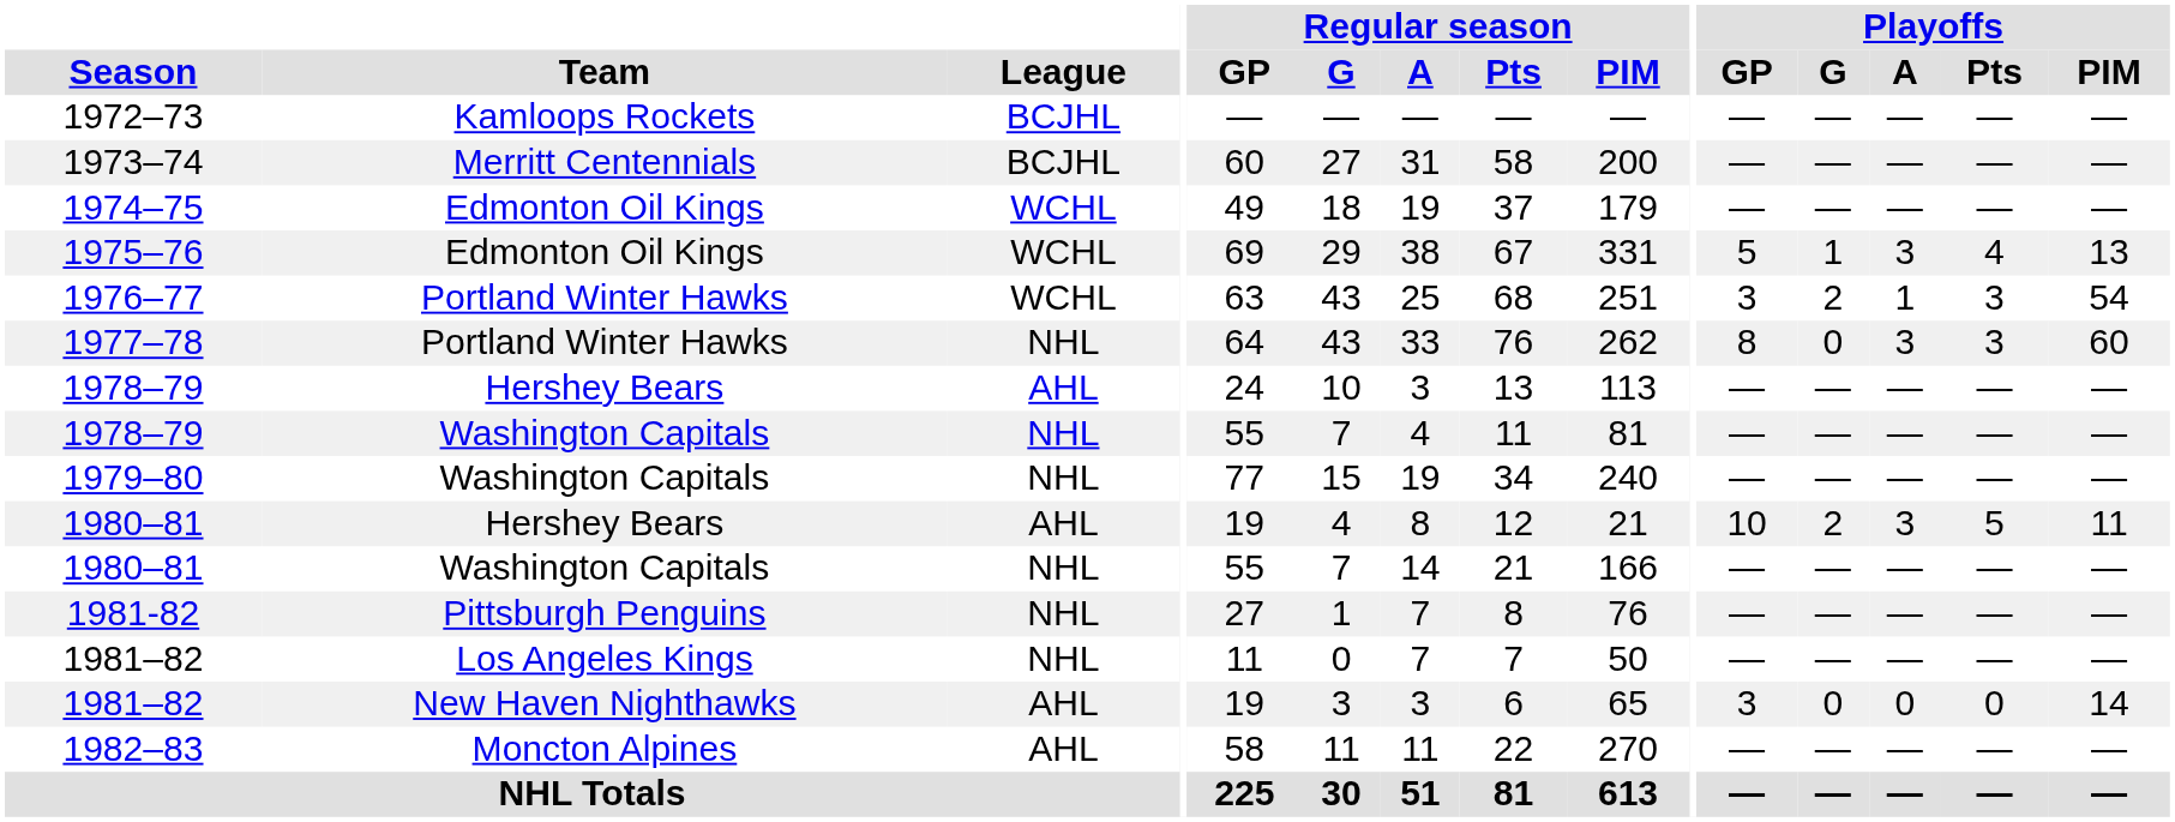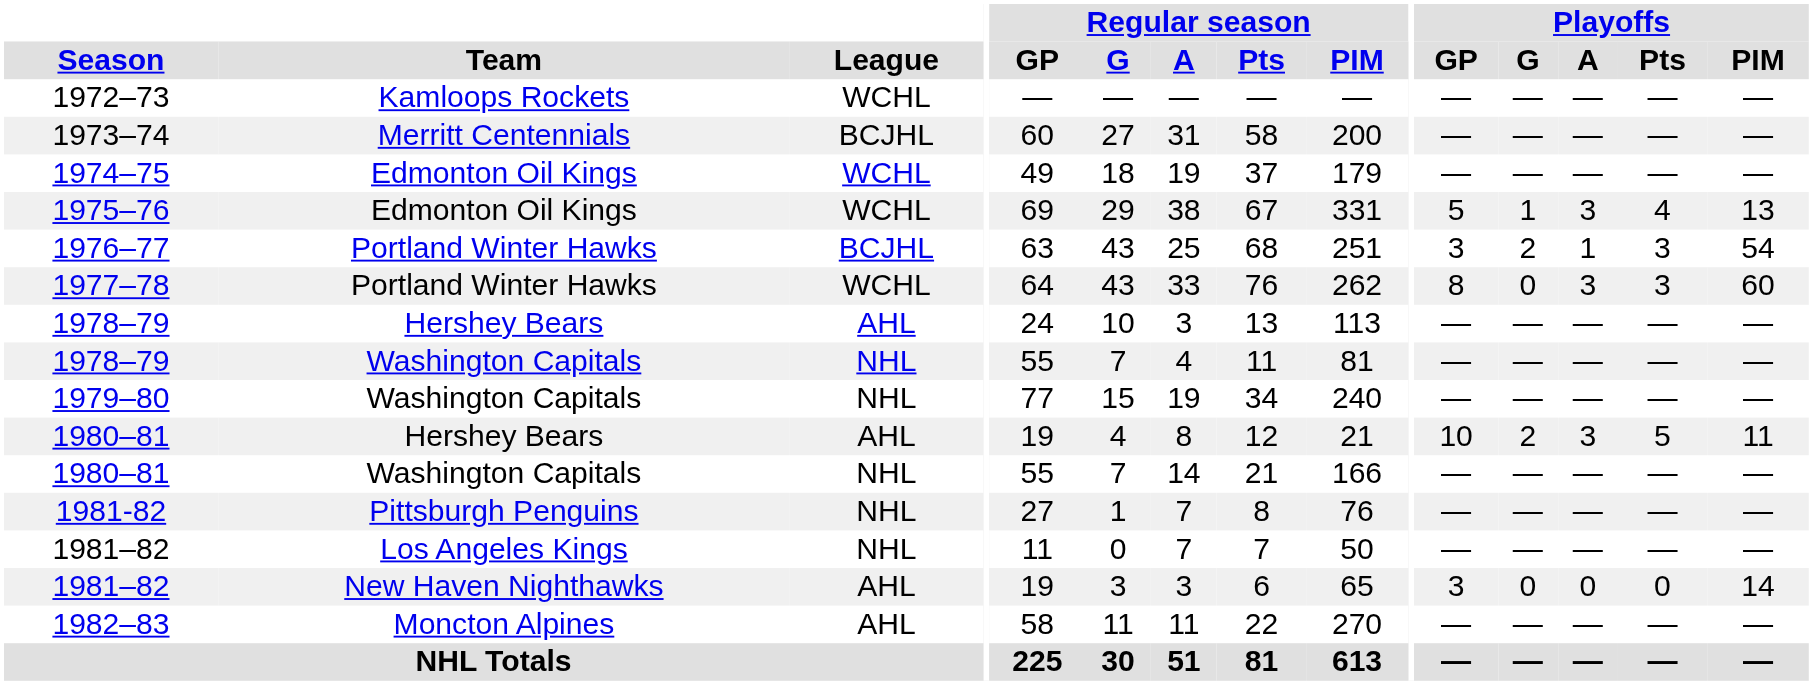1972–73 | League: BCJHL -> WCHL
1976–77 | League: WCHL -> BCJHL
1977–78 | League: NHL -> WCHL
